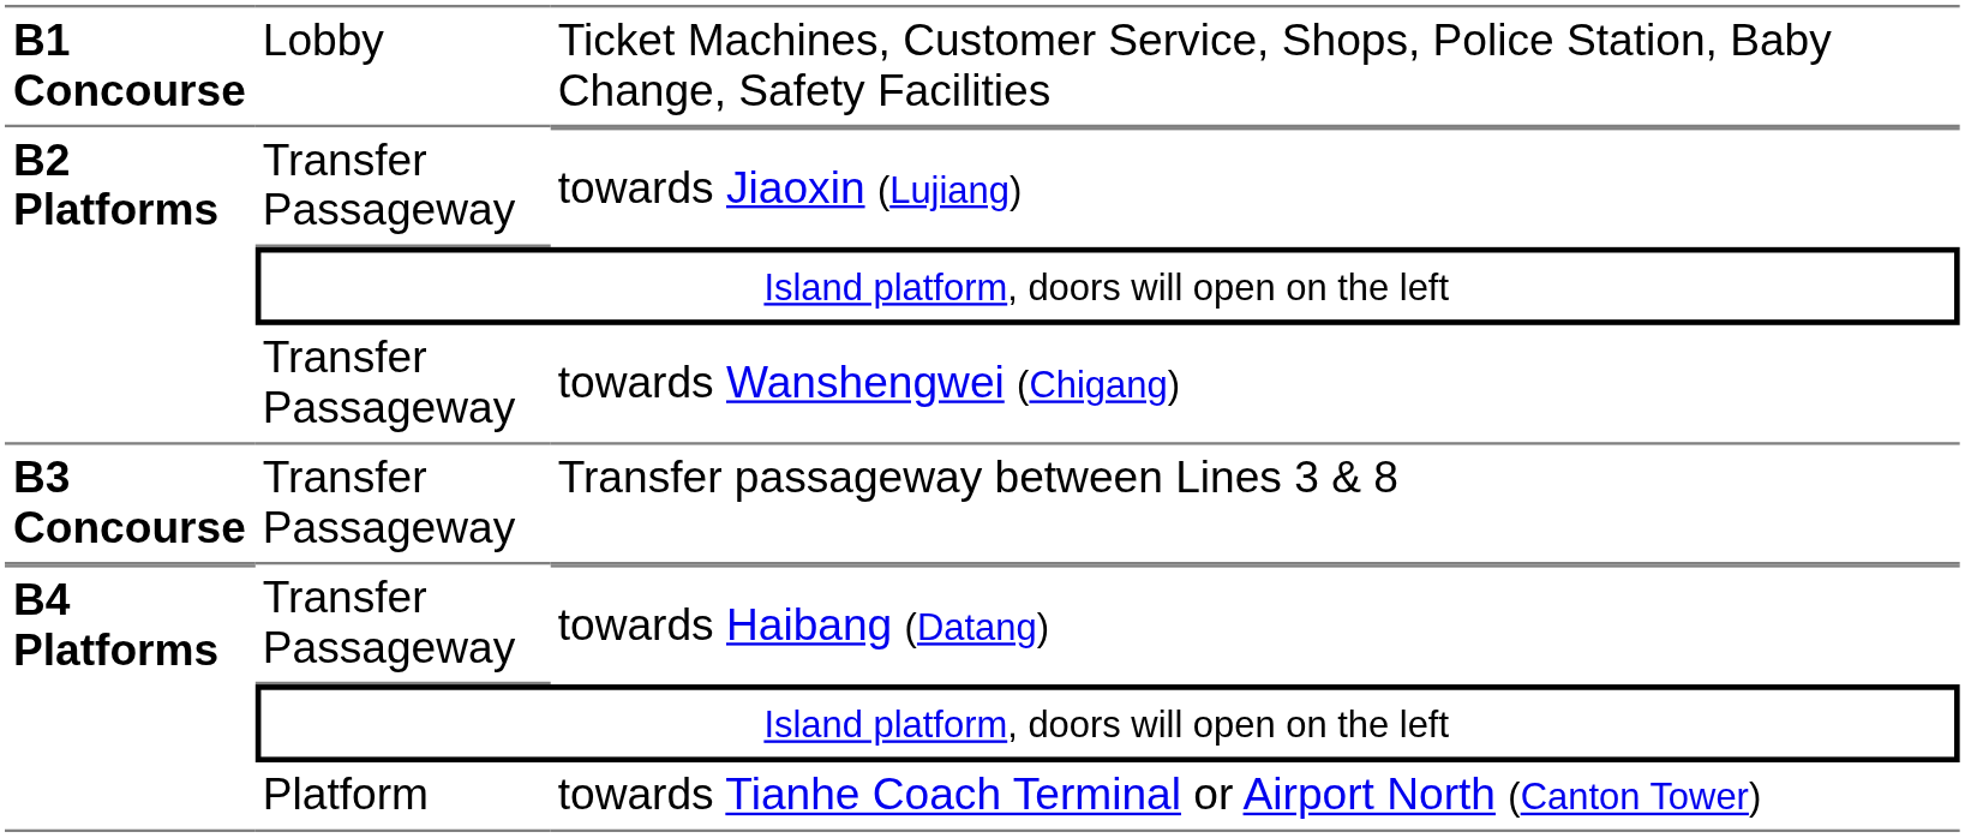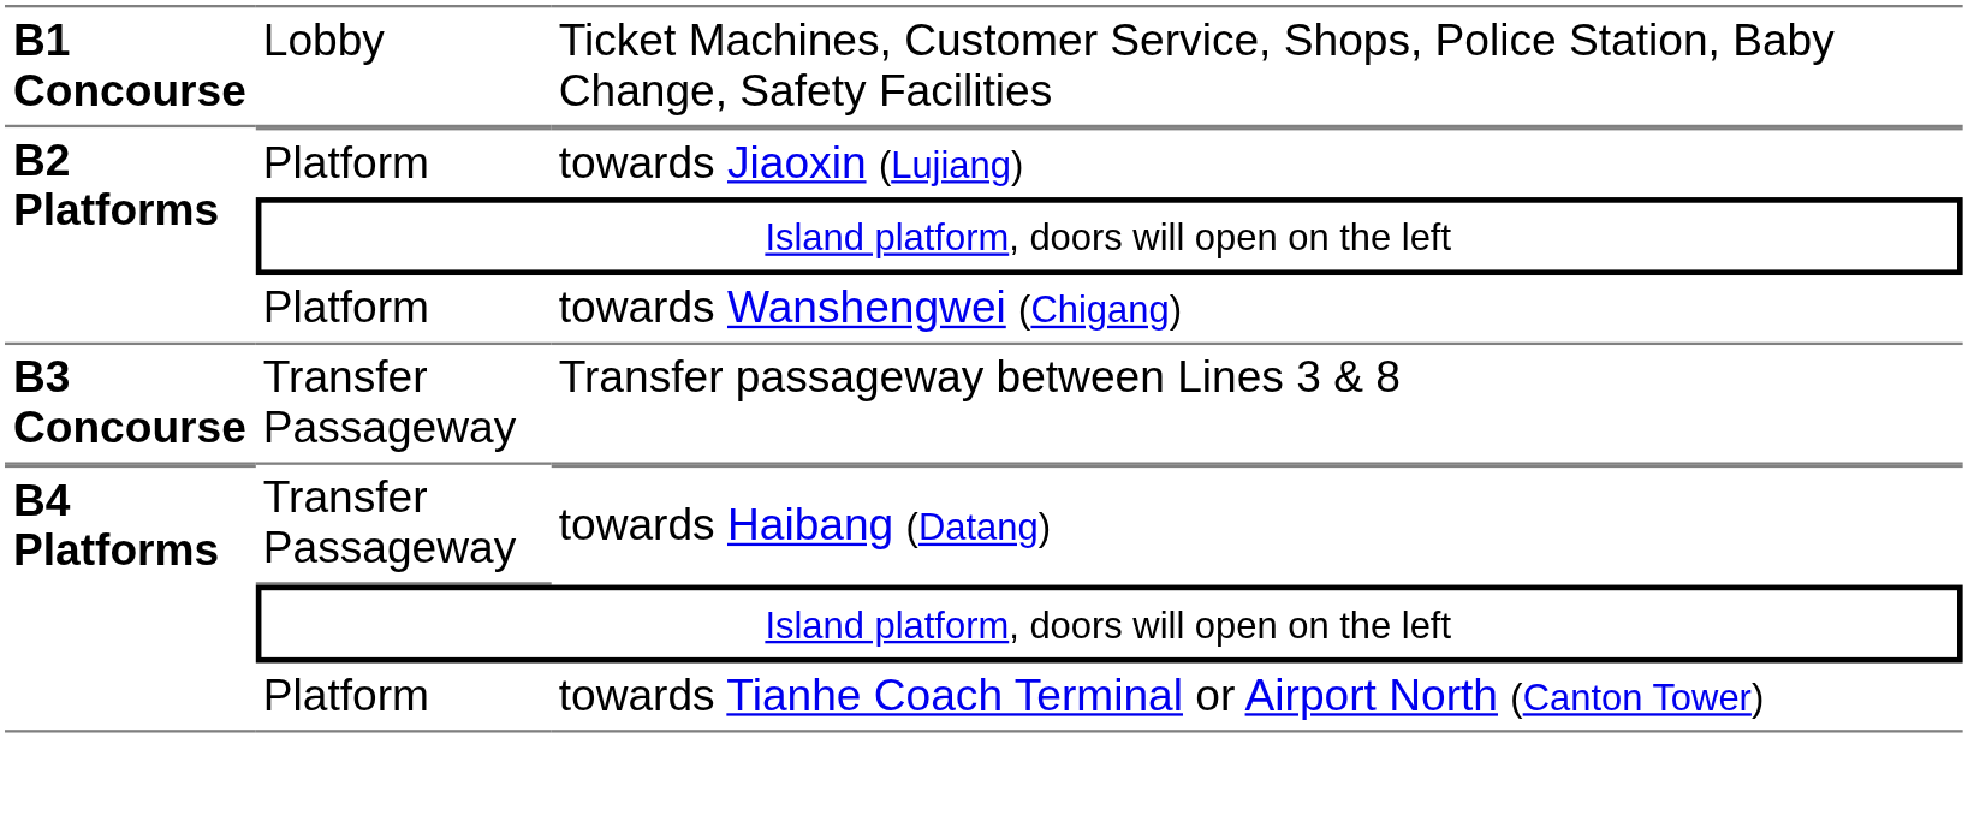towards Jiaoxin (Lujiang) | column 2: Transfer Passageway -> Platform
towards Wanshengwei (Chigang) | column 2: Transfer Passageway -> Platform
